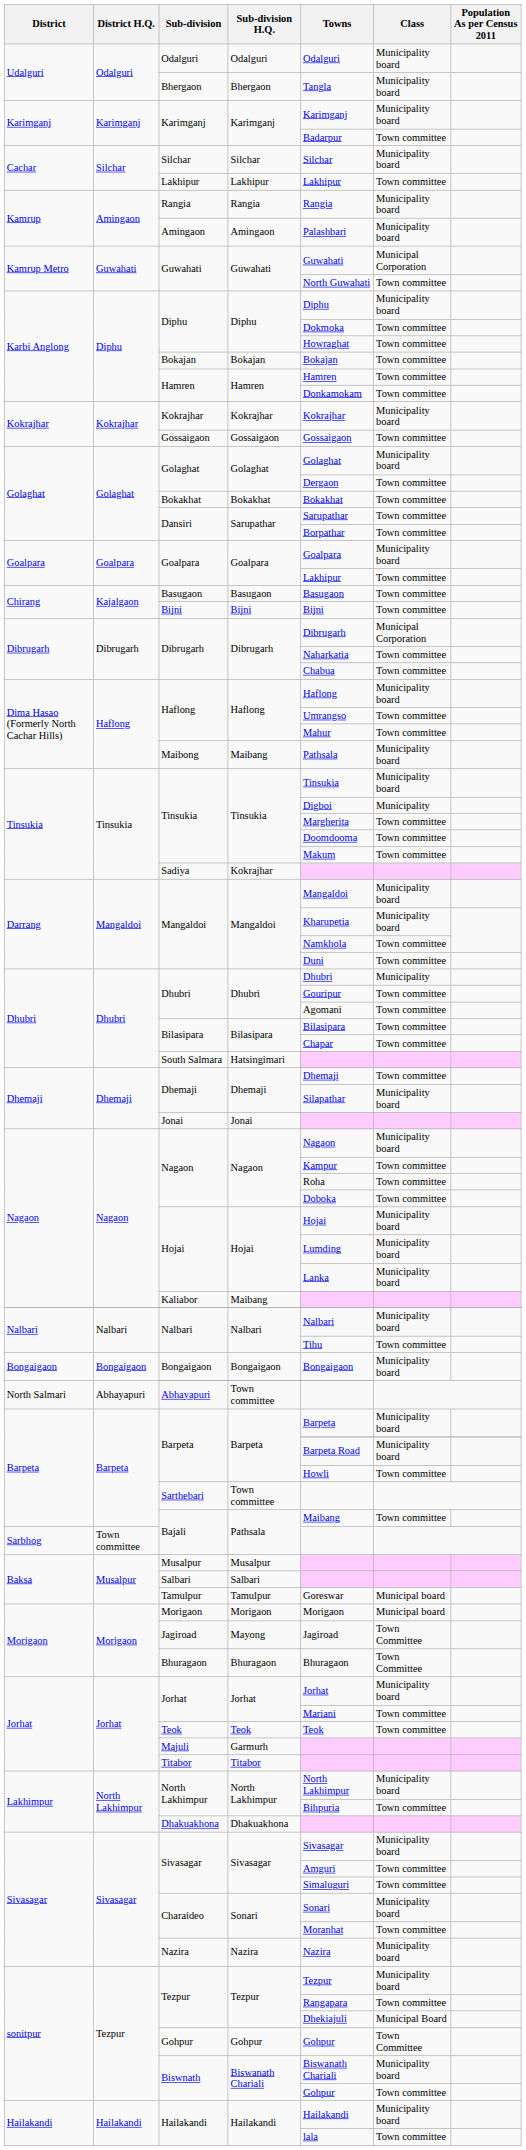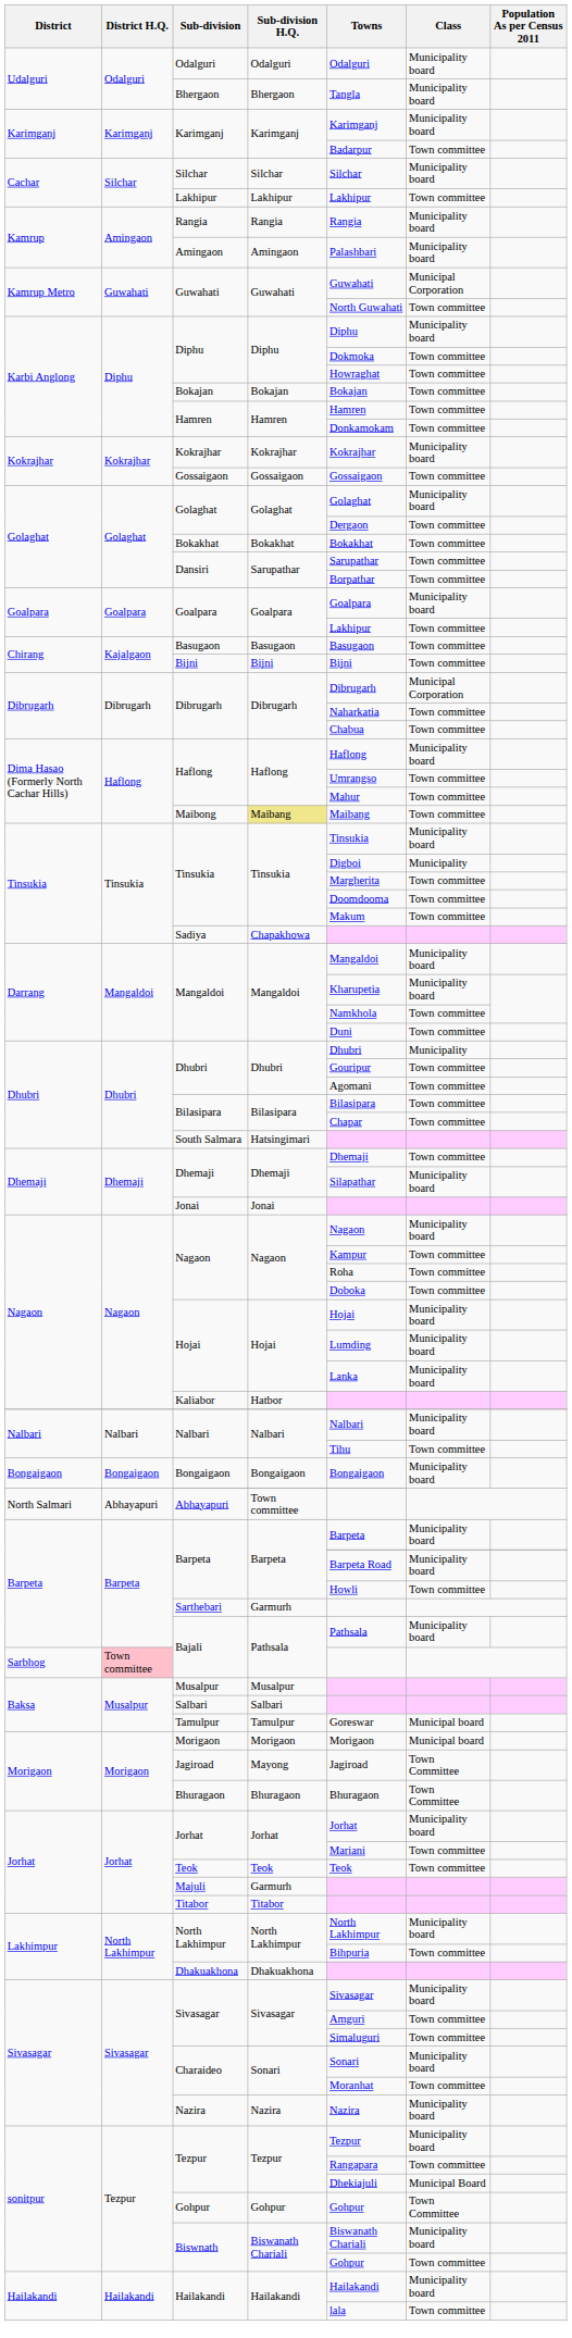Maibong | Sub-division H.Q.: no background -> khaki background
Maibong | Towns: Pathsala -> Maibang
Maibong | Class: Municipality board -> Town committee
Sadiya | Sub-division H.Q.: Kokrajhar -> Chapakhowa
Kaliabor | Sub-division H.Q.: Maibang -> Hatbor
Sarthebari | Sub-division H.Q.: Town committee -> Garmurh
Barpeta / Bajali | Towns: Maibang -> Pathsala
Barpeta / Bajali | Class: Town committee -> Municipality board
Sarbhog / Bajali | District H.Q.: no background -> pink background
